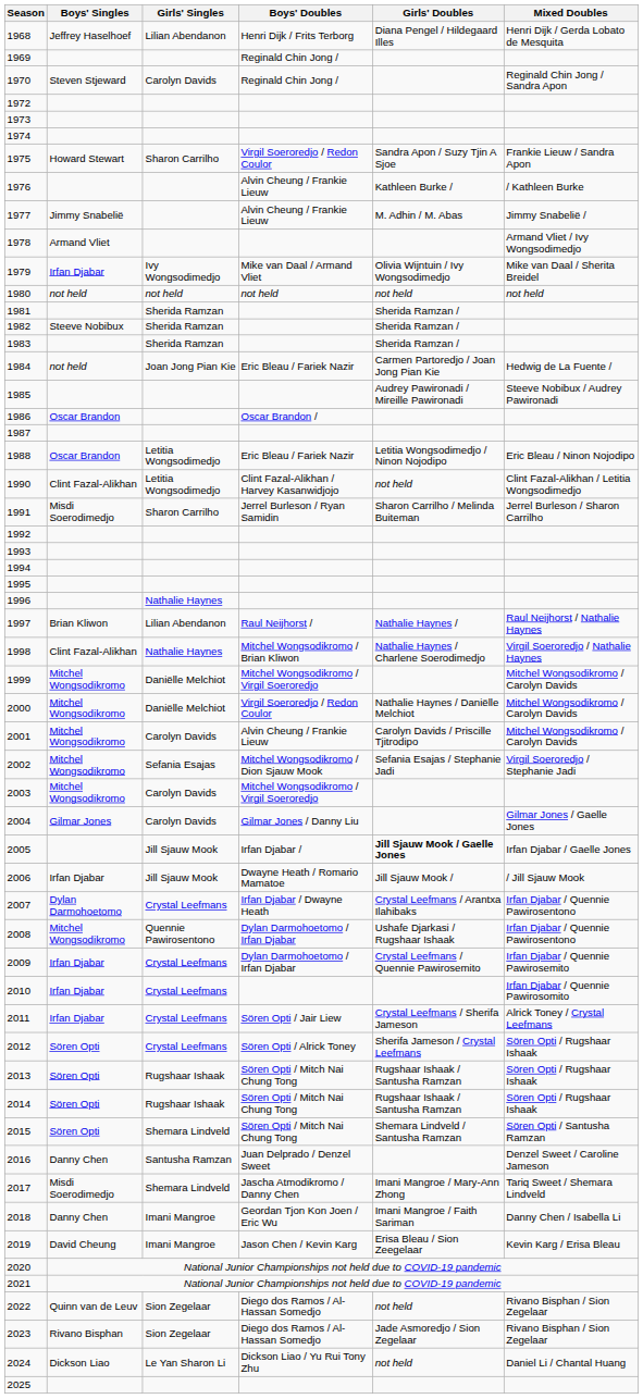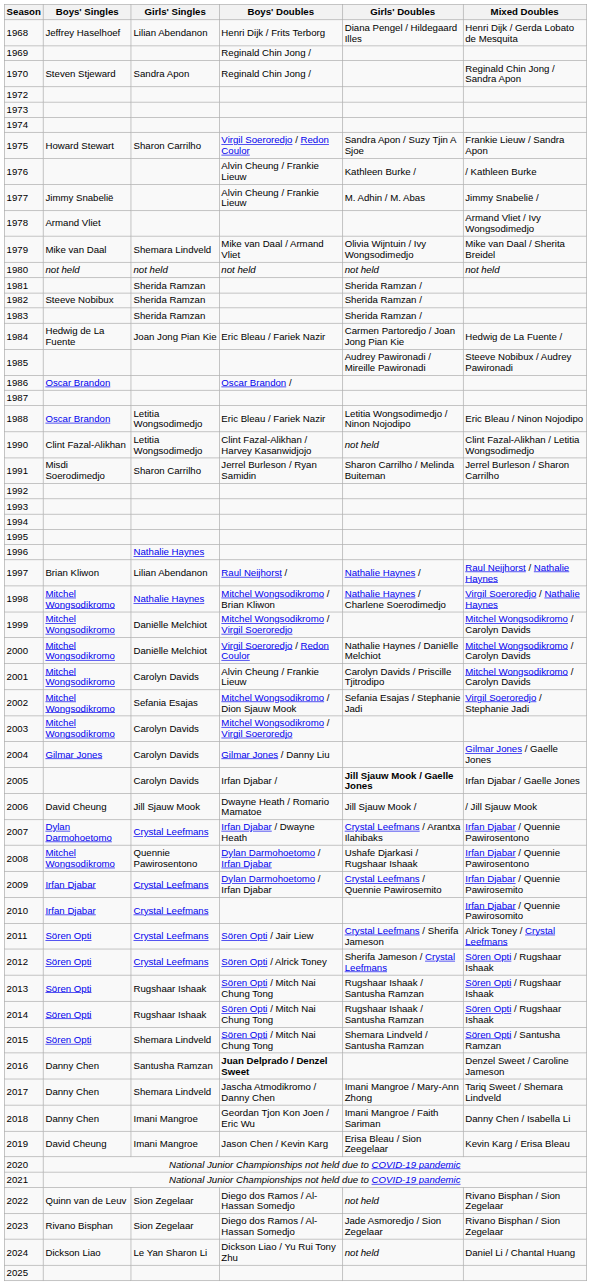1970 | Girls' Singles: Carolyn Davids -> Sandra Apon
1979 | Boys' Singles: Irfan Djabar -> Mike van Daal
1979 | Girls' Singles: Ivy Wongsodimedjo -> Shemara Lindveld
1984 | Boys' Singles: not held -> Hedwig de La Fuente
1998 | Boys' Singles: Clint Fazal-Alikhan -> Mitchel Wongsodikromo
2005 | Girls' Singles: Jill Sjauw Mook -> Carolyn Davids
2006 | Boys' Singles: Irfan Djabar -> David Cheung
2011 | Boys' Singles: Irfan Djabar -> Sören Opti
2016 | Boys' Doubles: normal -> bold
2017 | Boys' Singles: Misdi Soerodimedjo -> Danny Chen
